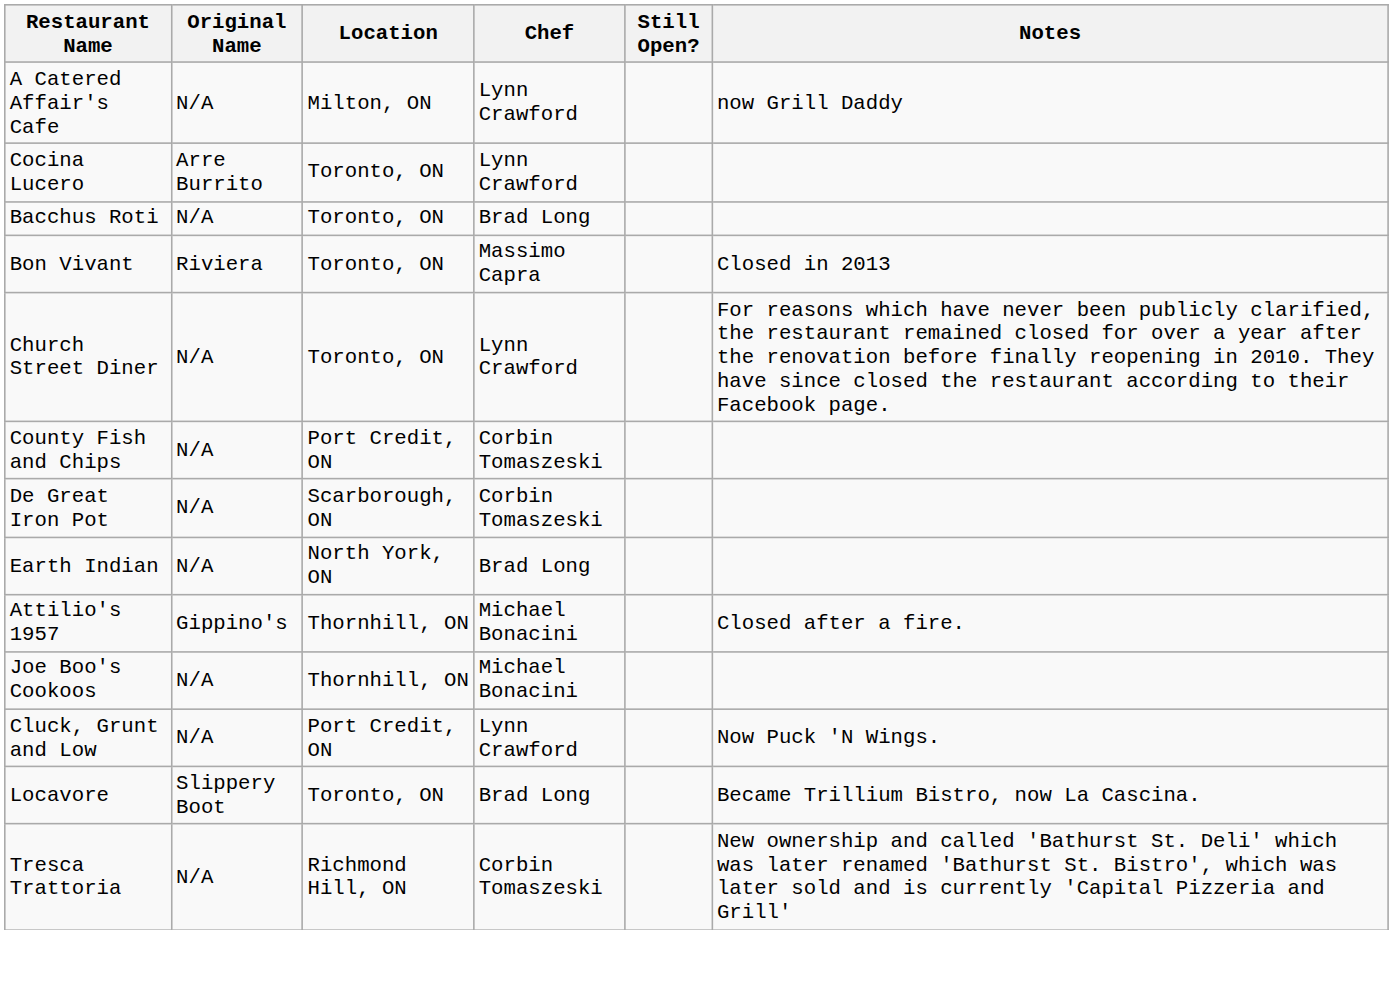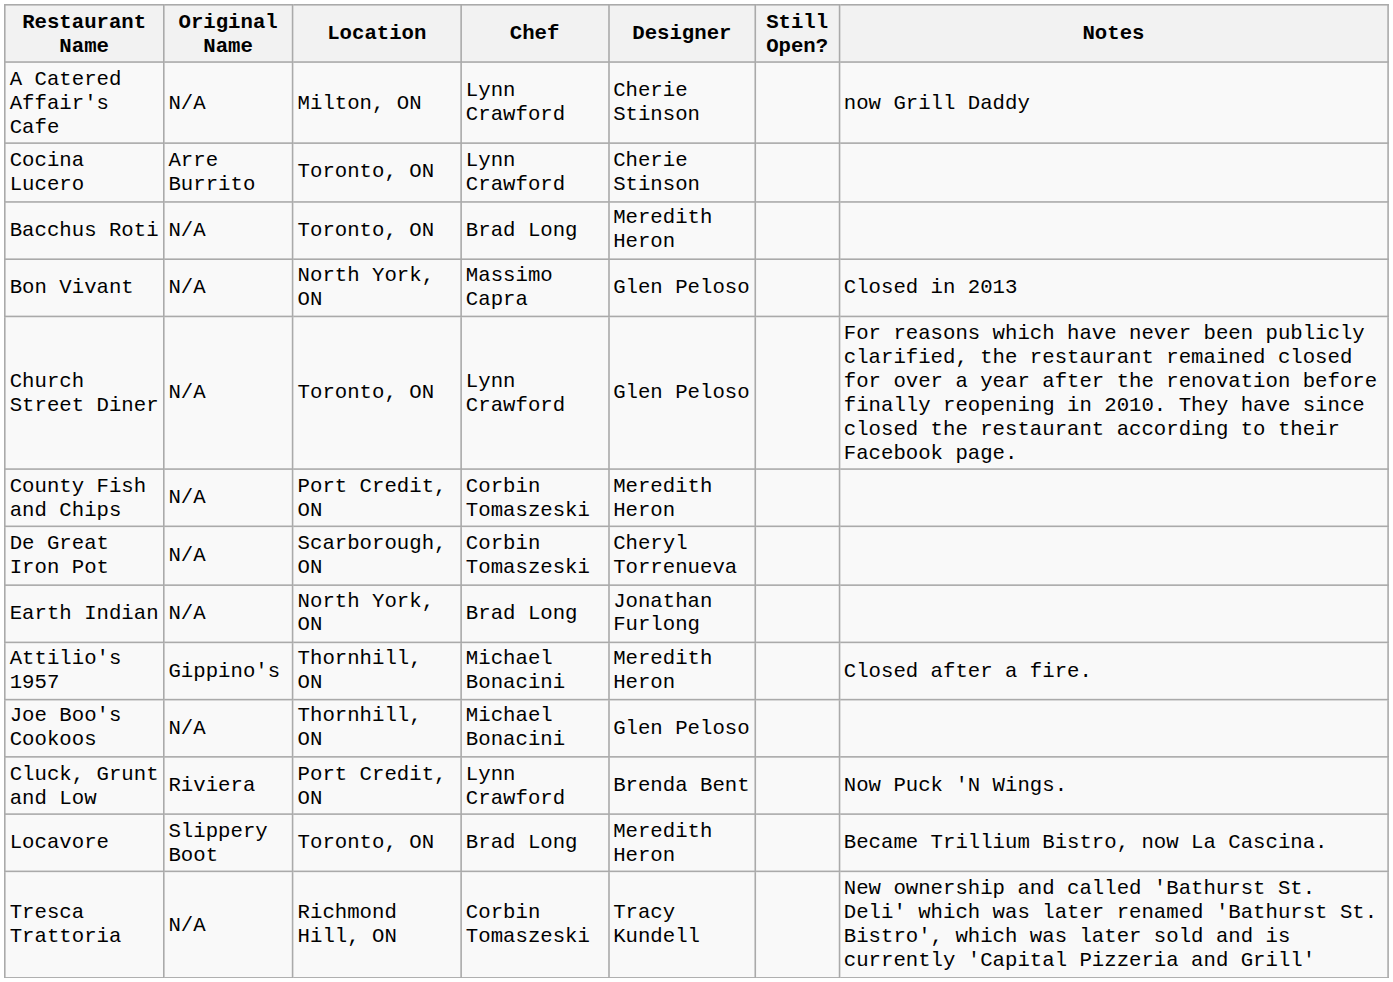+ column: Designer | Cherie Stinson | Cherie Stinson | Meredith Heron | Glen Peloso | Glen Peloso | Meredith Heron | Cheryl Torrenueva | Jonathan Furlong | Meredith Heron | Glen Peloso | Brenda Bent | Meredith Heron | Tracy Kundell
Bon Vivant | Original Name: Riviera -> N/A
Bon Vivant | Location: Toronto, ON -> North York, ON
Cluck, Grunt and Low | Original Name: N/A -> Riviera
